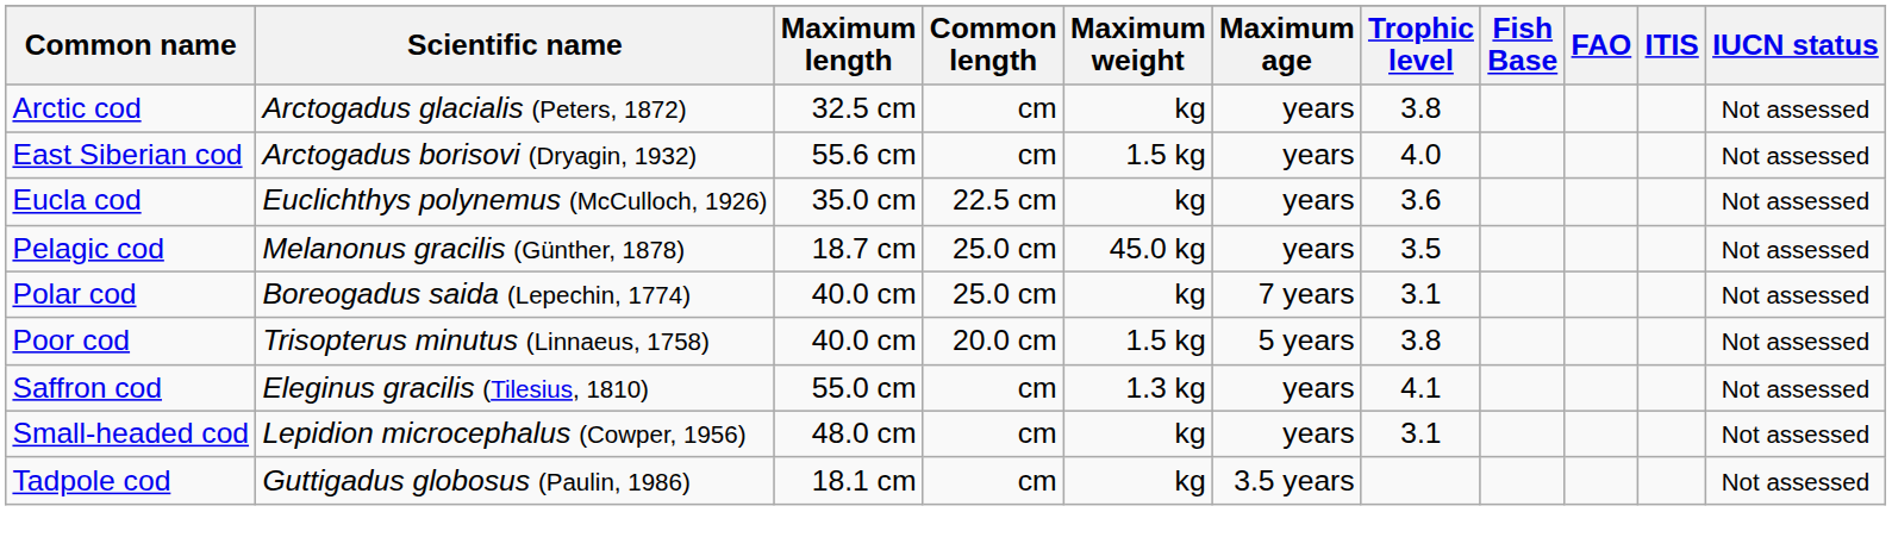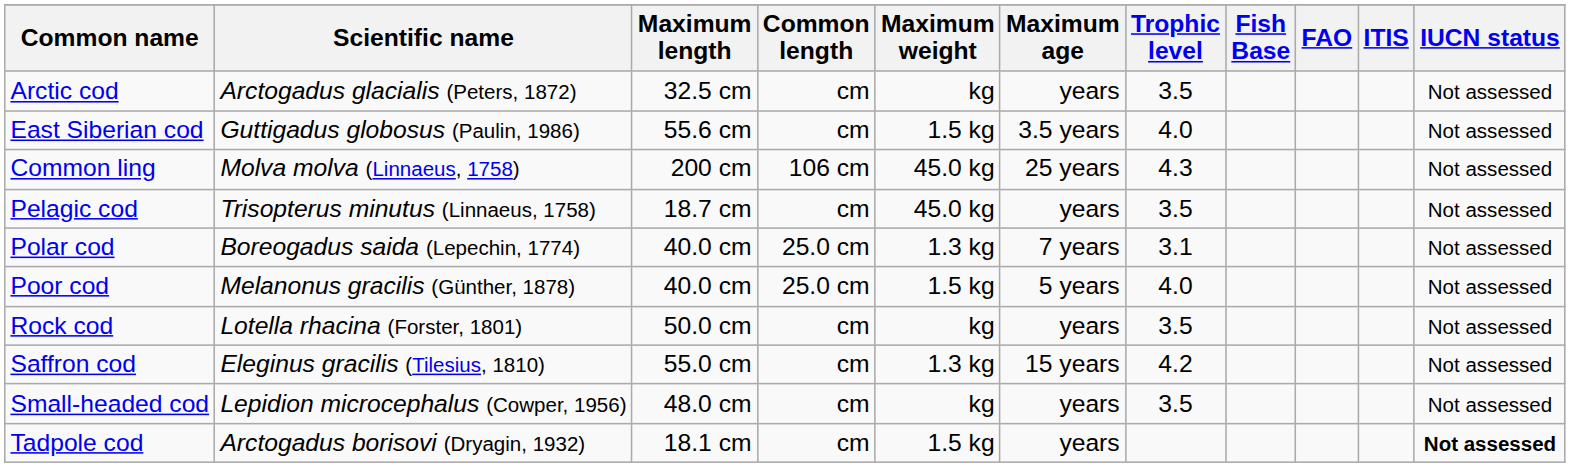Arctic cod | Trophic level: 3.8 -> 3.5
East Siberian cod | Scientific name: Arctogadus borisovi (Dryagin, 1932) -> Guttigadus globosus (Paulin, 1986)
East Siberian cod | Maximum age: years -> 3.5 years
- row: Eucla cod | Euclichthys polynemus (McCulloch, 1926) | 35.0 cm | 22.5 cm | kg | years | 3.6 | Not assessed
+ row: Common ling | Molva molva (Linnaeus, 1758) | 200 cm | 106 cm | 45.0 kg | 25 years | 4.3 | Not assessed
Pelagic cod | Scientific name: Melanonus gracilis (Günther, 1878) -> Trisopterus minutus (Linnaeus, 1758)
Pelagic cod | Common length: 25.0 cm -> cm
Polar cod | Maximum weight: kg -> 1.3 kg
Poor cod | Scientific name: Trisopterus minutus (Linnaeus, 1758) -> Melanonus gracilis (Günther, 1878)
Poor cod | Common length: 20.0 cm -> 25.0 cm
Poor cod | Trophic level: 3.8 -> 4.0
+ row: Rock cod | Lotella rhacina (Forster, 1801) | 50.0 cm | cm | kg | years | 3.5 | Not assessed
Saffron cod | Maximum age: years -> 15 years
Saffron cod | Trophic level: 4.1 -> 4.2
Small-headed cod | Trophic level: 3.1 -> 3.5
Tadpole cod | Scientific name: Guttigadus globosus (Paulin, 1986) -> Arctogadus borisovi (Dryagin, 1932)
Tadpole cod | Maximum weight: kg -> 1.5 kg
Tadpole cod | Maximum age: 3.5 years -> years
Tadpole cod | IUCN status: normal -> bold
